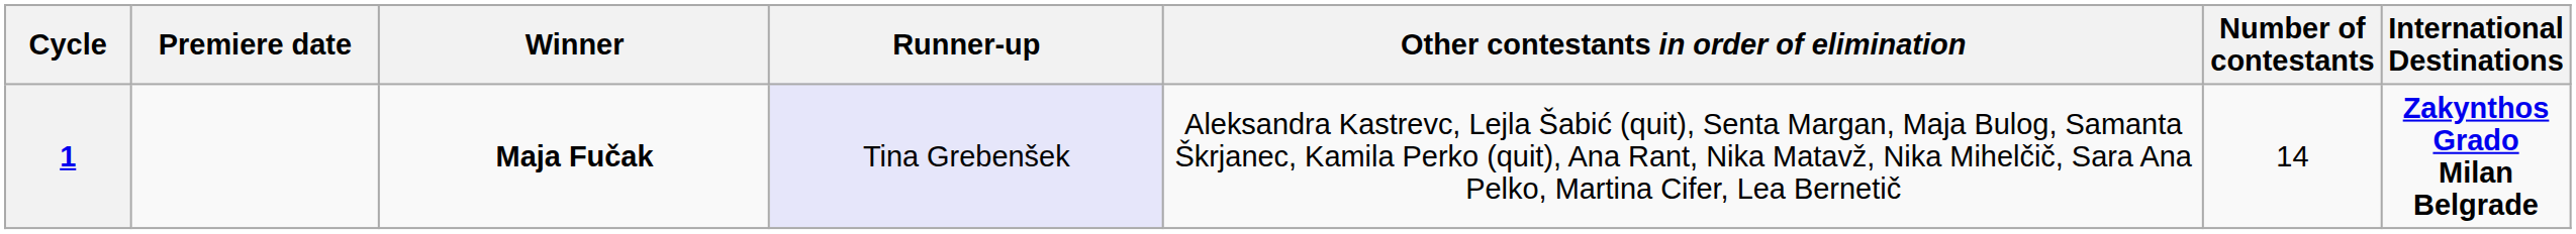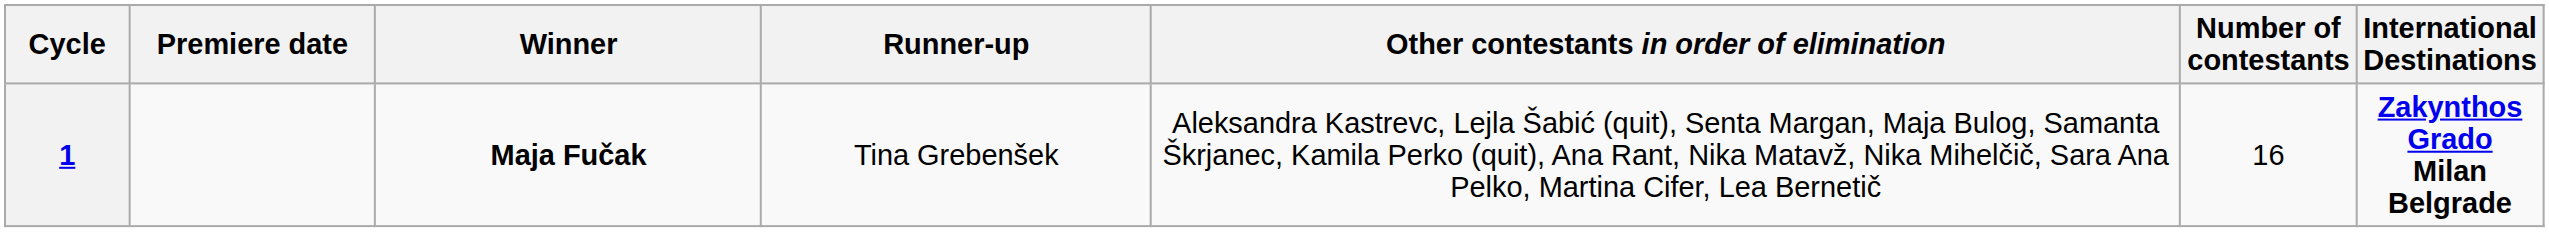1 | Runner-up: lavender background -> no background
1 | Number of contestants: 14 -> 16
